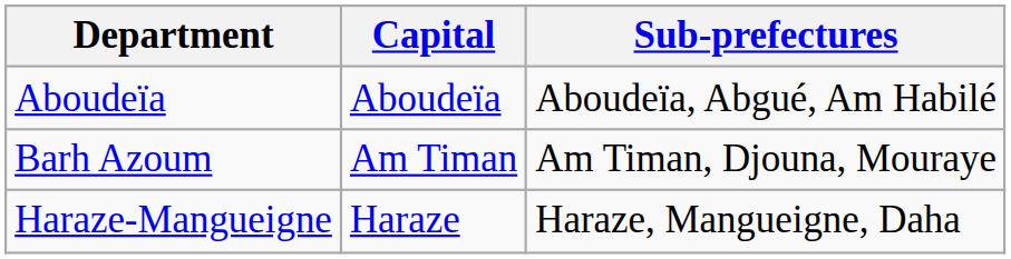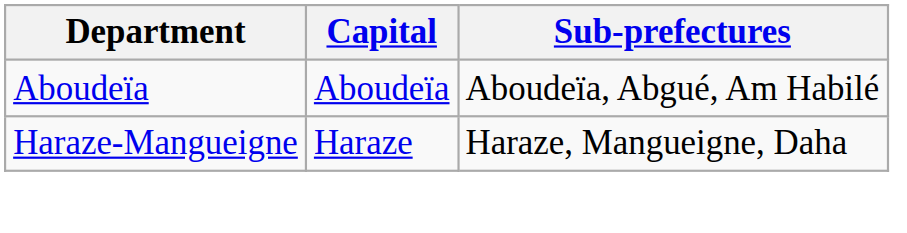- row: Barh Azoum | Am Timan | Am Timan, Djouna, Mouraye
